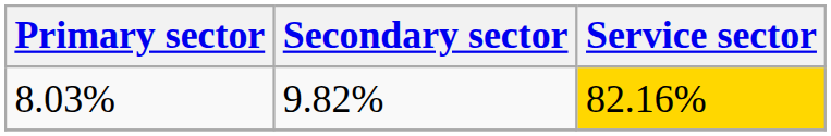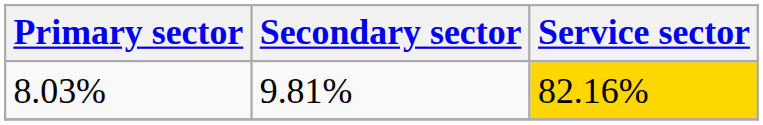8.03% | Secondary sector: 9.82% -> 9.81%
